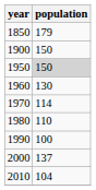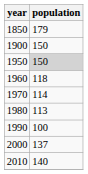1960 | population: 130 -> 118
1980 | population: 110 -> 113
2010 | population: 104 -> 140
